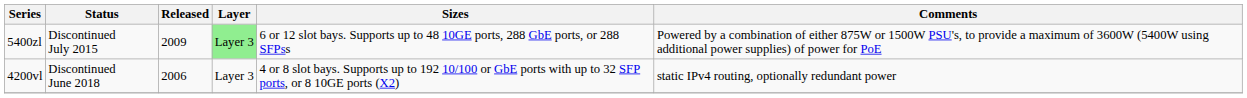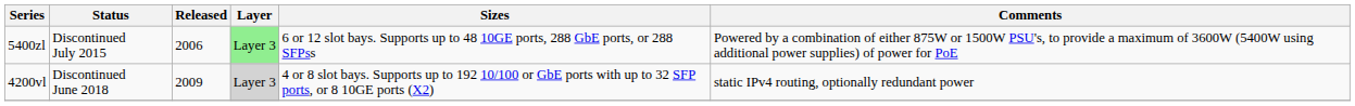5400zl | Released: 2009 -> 2006
4200vl | Released: 2006 -> 2009
4200vl | Layer: no background -> lightgrey background
